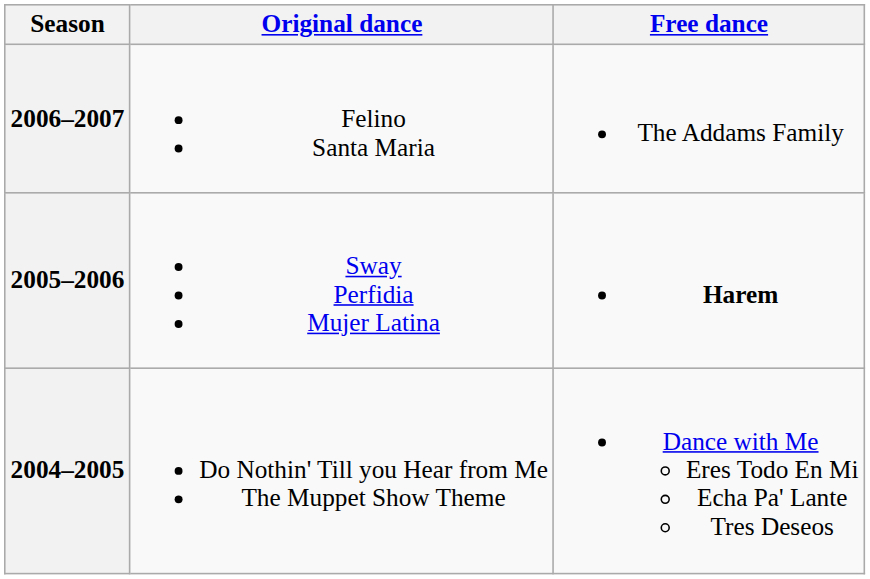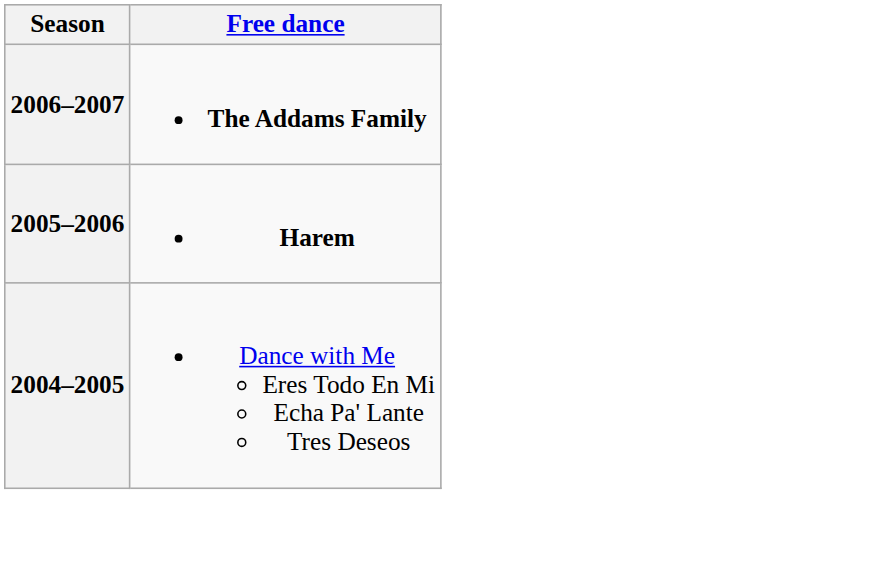- column: Original dance | Felino Santa Maria | Sway Perfidia Mujer Latina | Do Nothin' Till you Hear from Me The Muppet Show Theme
2006–2007 | Free dance: normal -> bold
